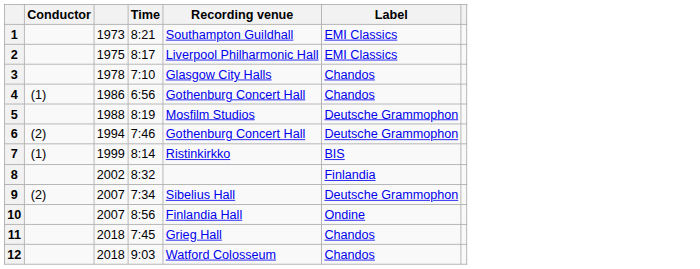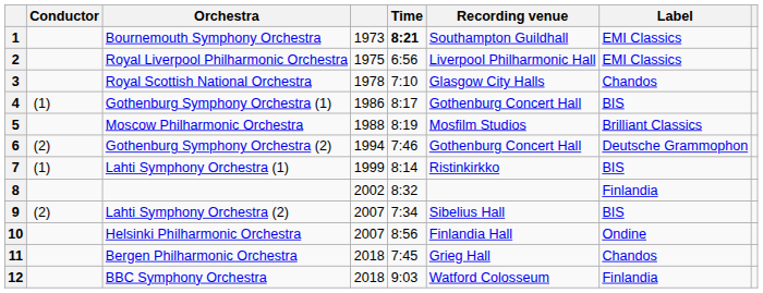+ column: Orchestra | Bournemouth Symphony Orchestra | Royal Liverpool Philharmonic Orchestra | Royal Scottish National Orchestra | Gothenburg Symphony Orchestra (1) | Moscow Philharmonic Orchestra | Gothenburg Symphony Orchestra (2) | Lahti Symphony Orchestra (1) | Lahti Symphony Orchestra (2) | Helsinki Philharmonic Orchestra | Bergen Philharmonic Orchestra | BBC Symphony Orchestra
1 | Time: normal -> bold
2 | Time: 8:17 -> 6:56
4 | Time: 6:56 -> 8:17
4 | Label: Chandos -> BIS
5 | Label: Deutsche Grammophon -> Brilliant Classics
9 | Label: Deutsche Grammophon -> BIS
12 | Label: Chandos -> Finlandia
